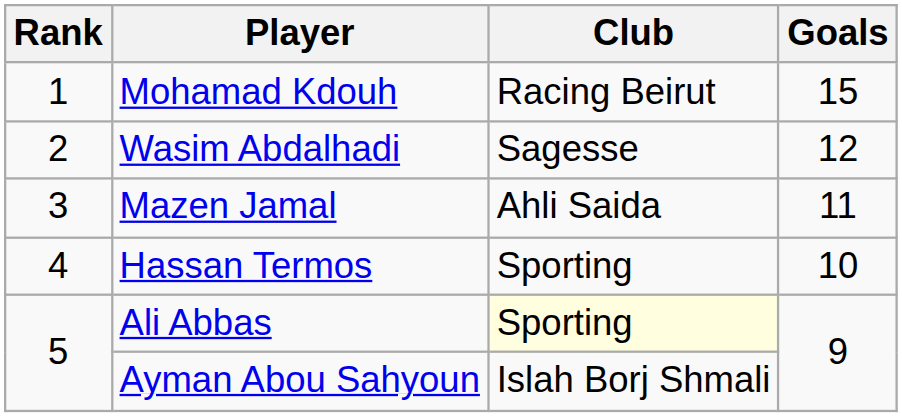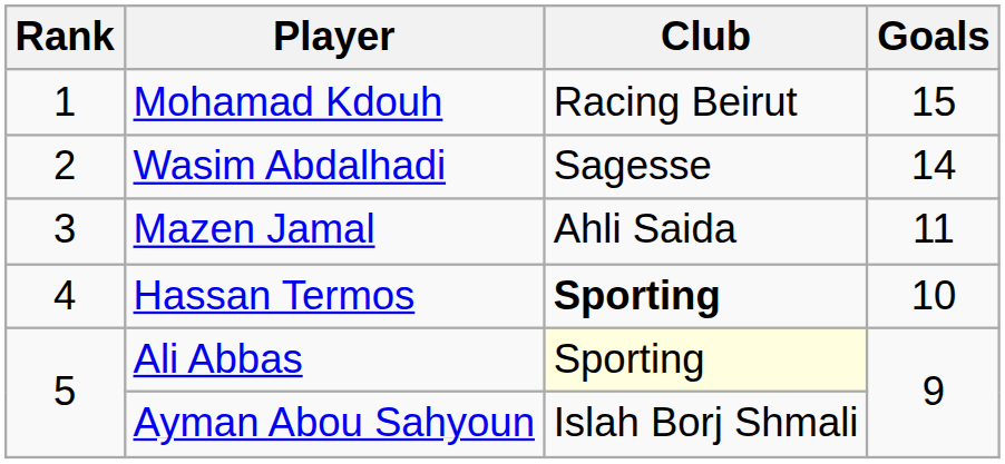Wasim Abdalhadi | Goals: 12 -> 14
Hassan Termos | Club: normal -> bold
